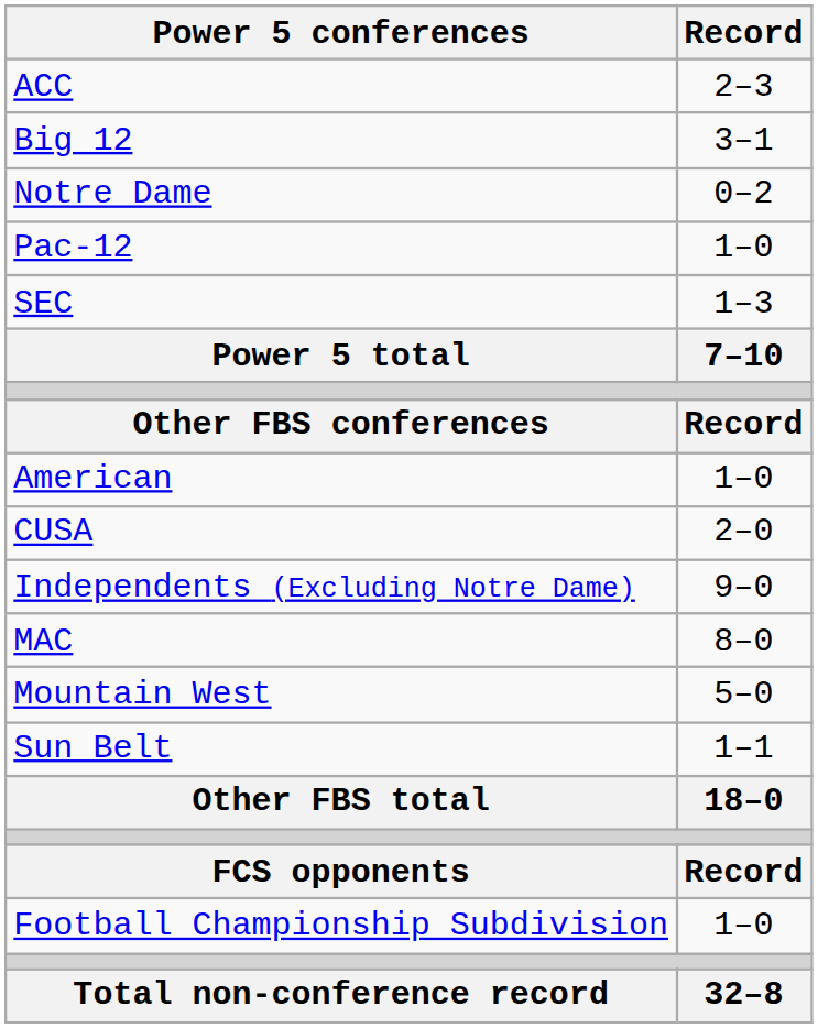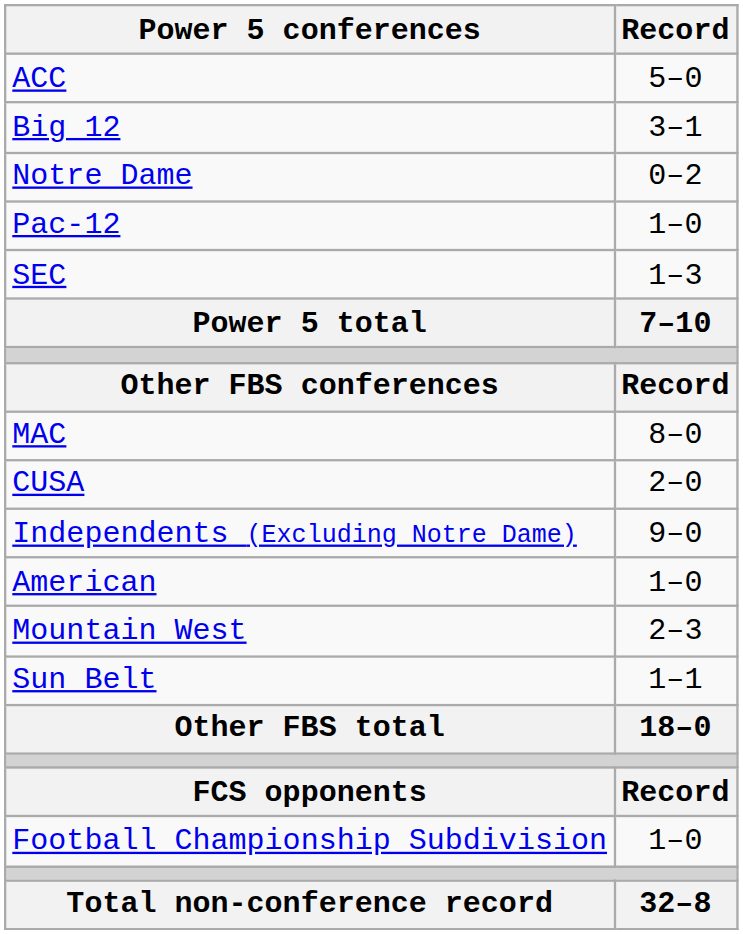ACC | Record: 2–3 -> 5–0
rows swapped: American <-> MAC
Mountain West | Record: 5–0 -> 2–3
